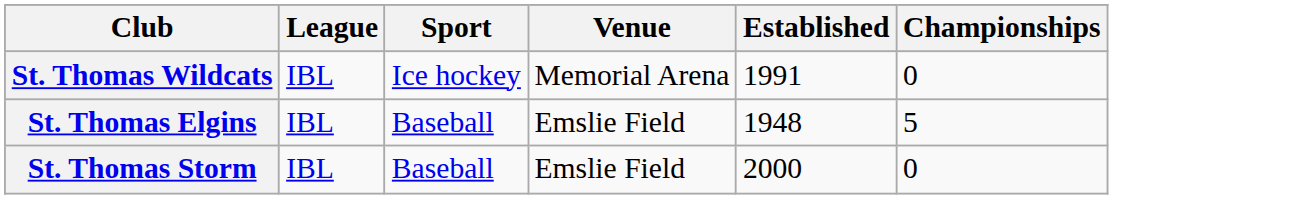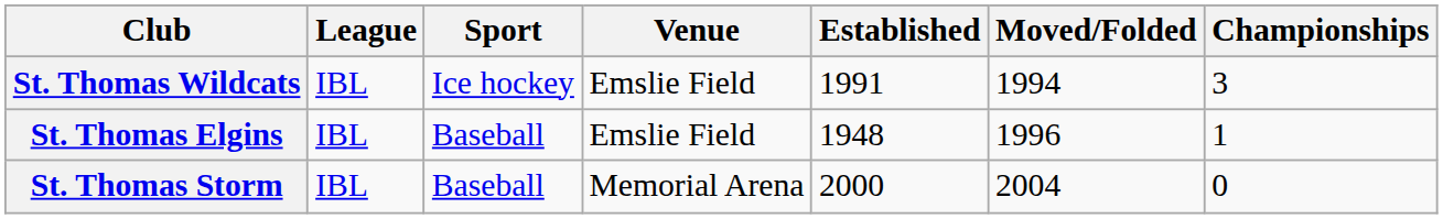+ column: Moved/Folded | 1994 | 1996 | 2004
St. Thomas Wildcats | Venue: Memorial Arena -> Emslie Field
St. Thomas Wildcats | Championships: 0 -> 3
St. Thomas Elgins | Championships: 5 -> 1
St. Thomas Storm | Venue: Emslie Field -> Memorial Arena
